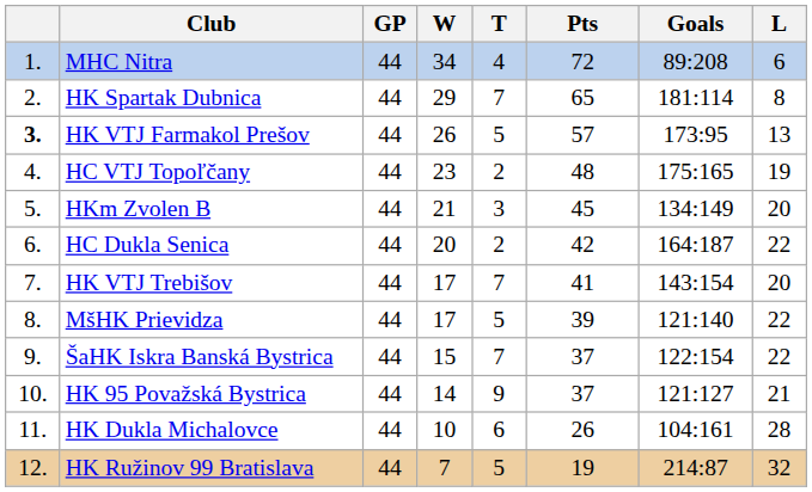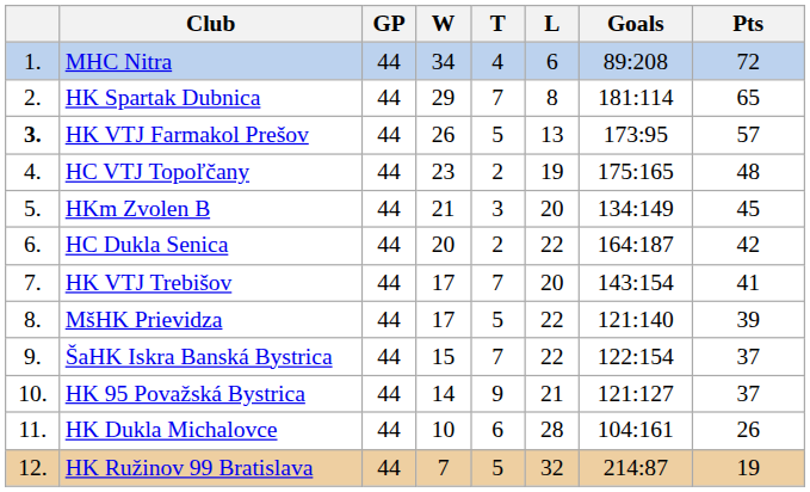columns swapped: L <-> Pts
